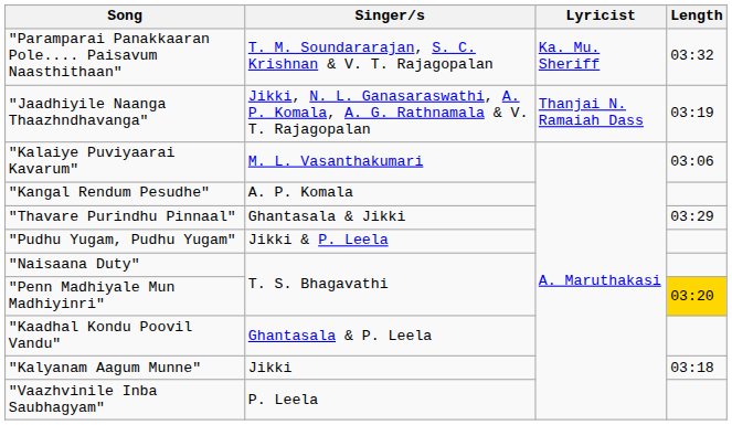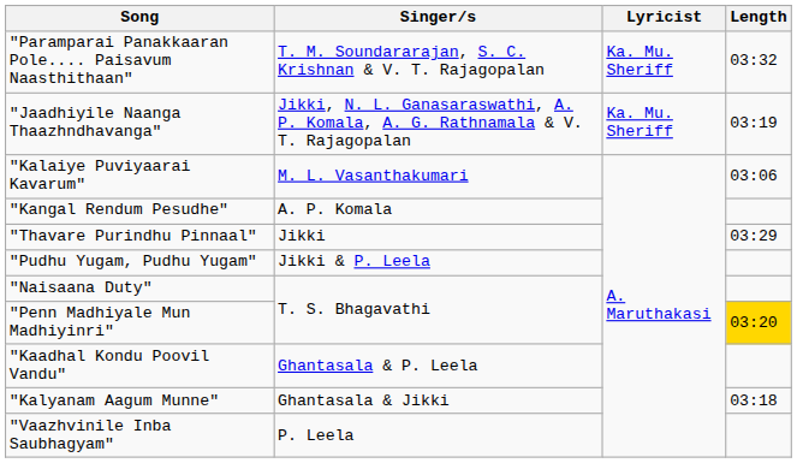"Jaadhiyile Naanga Thaazhndhavanga" | Lyricist: Thanjai N. Ramaiah Dass -> Ka. Mu. Sheriff
"Thavare Purindhu Pinnaal" | Singer/s: Ghantasala & Jikki -> Jikki
"Kalyanam Aagum Munne" | Singer/s: Jikki -> Ghantasala & Jikki
